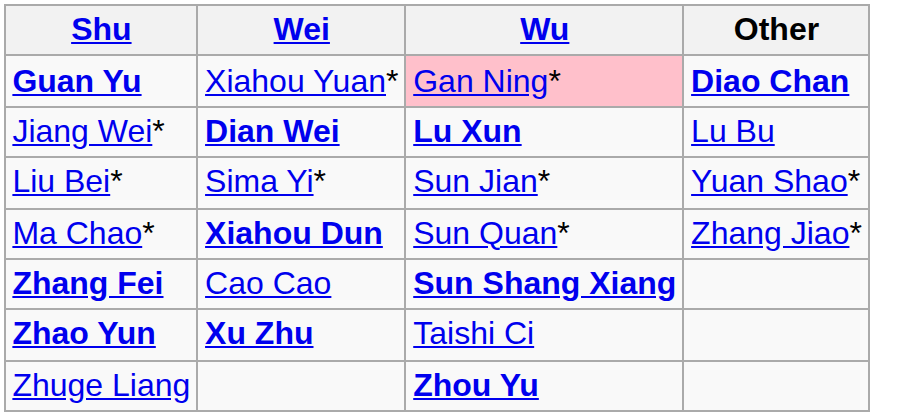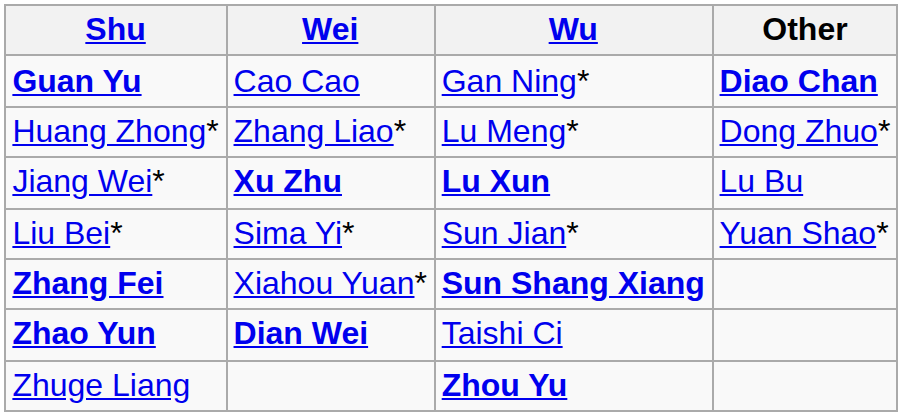Guan Yu | Wei: Xiahou Yuan* -> Cao Cao
Guan Yu | Wu: pink background -> no background
+ row: Huang Zhong* | Zhang Liao* | Lu Meng* | Dong Zhuo*
Jiang Wei* | Wei: Dian Wei -> Xu Zhu
- row: Ma Chao* | Xiahou Dun | Sun Quan* | Zhang Jiao*
Zhang Fei | Wei: Cao Cao -> Xiahou Yuan*
Zhao Yun | Wei: Xu Zhu -> Dian Wei
